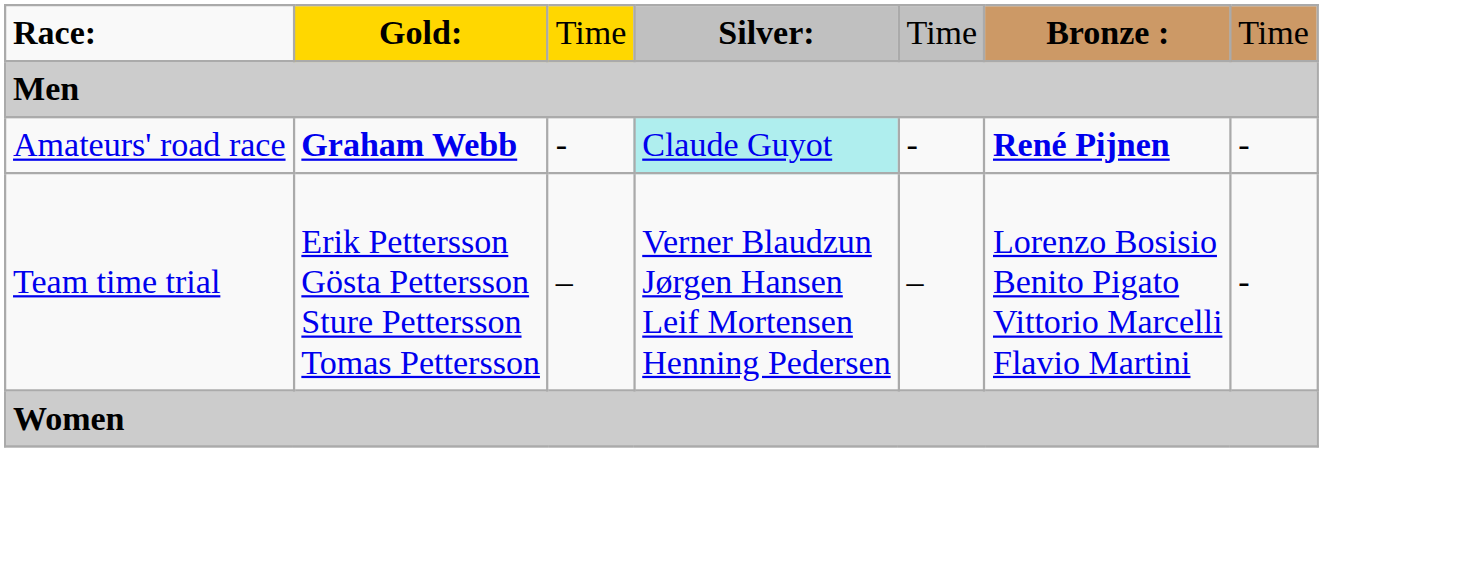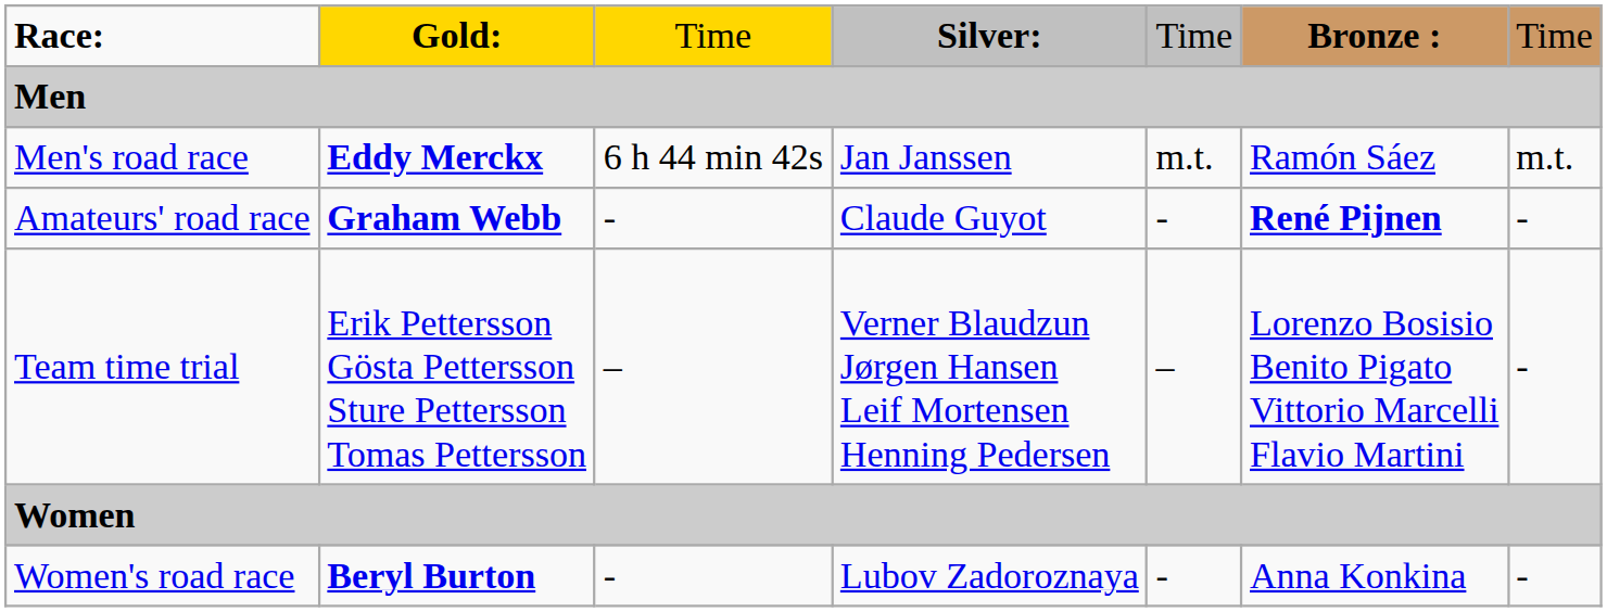+ row: Men's road race | Eddy Merckx | 6 h 44 min 42s | Jan Janssen | m.t. | Ramón Sáez | m.t.
Amateurs' road race | column 4: paleturquoise background -> no background
+ row: Women's road race | Beryl Burton | - | Lubov Zadoroznaya | - | Anna Konkina | -
